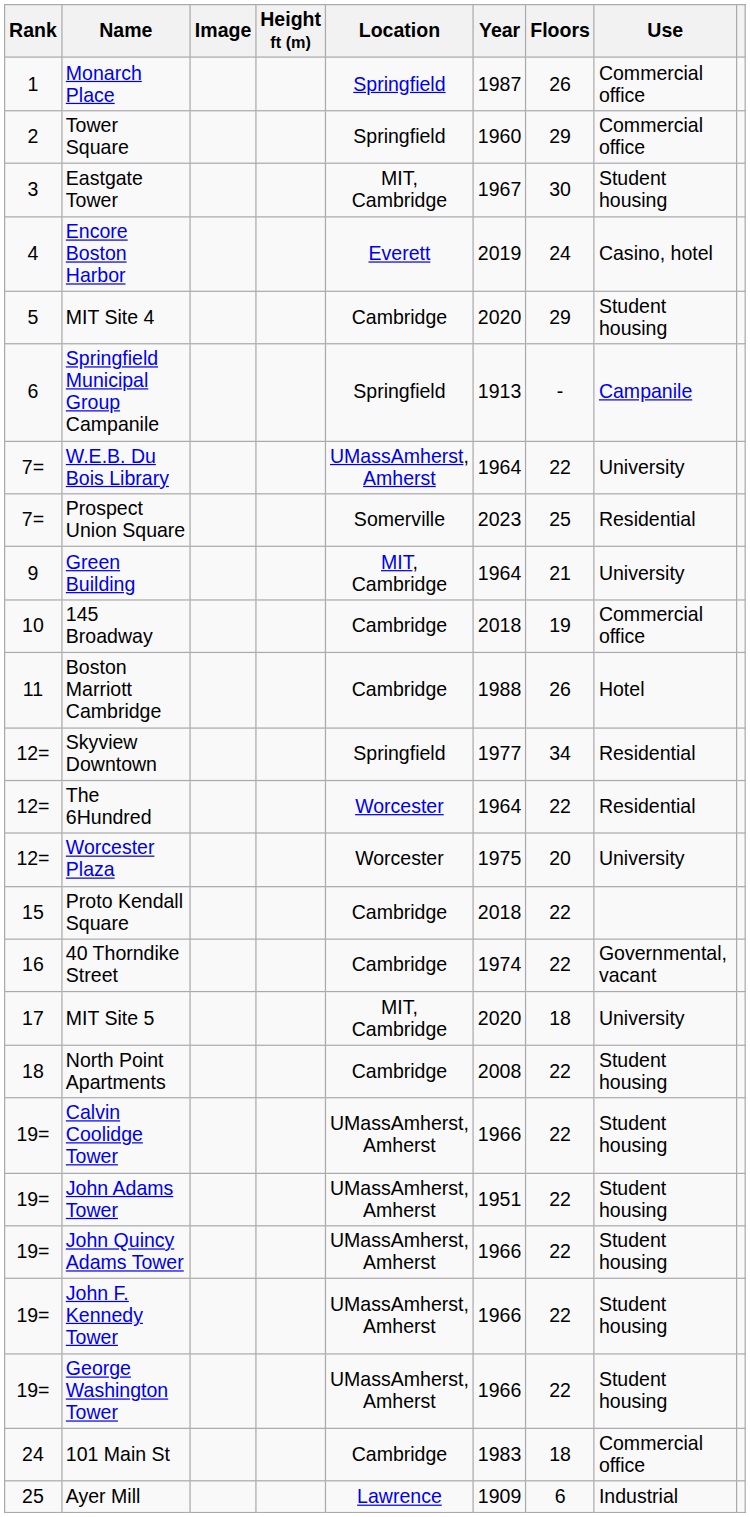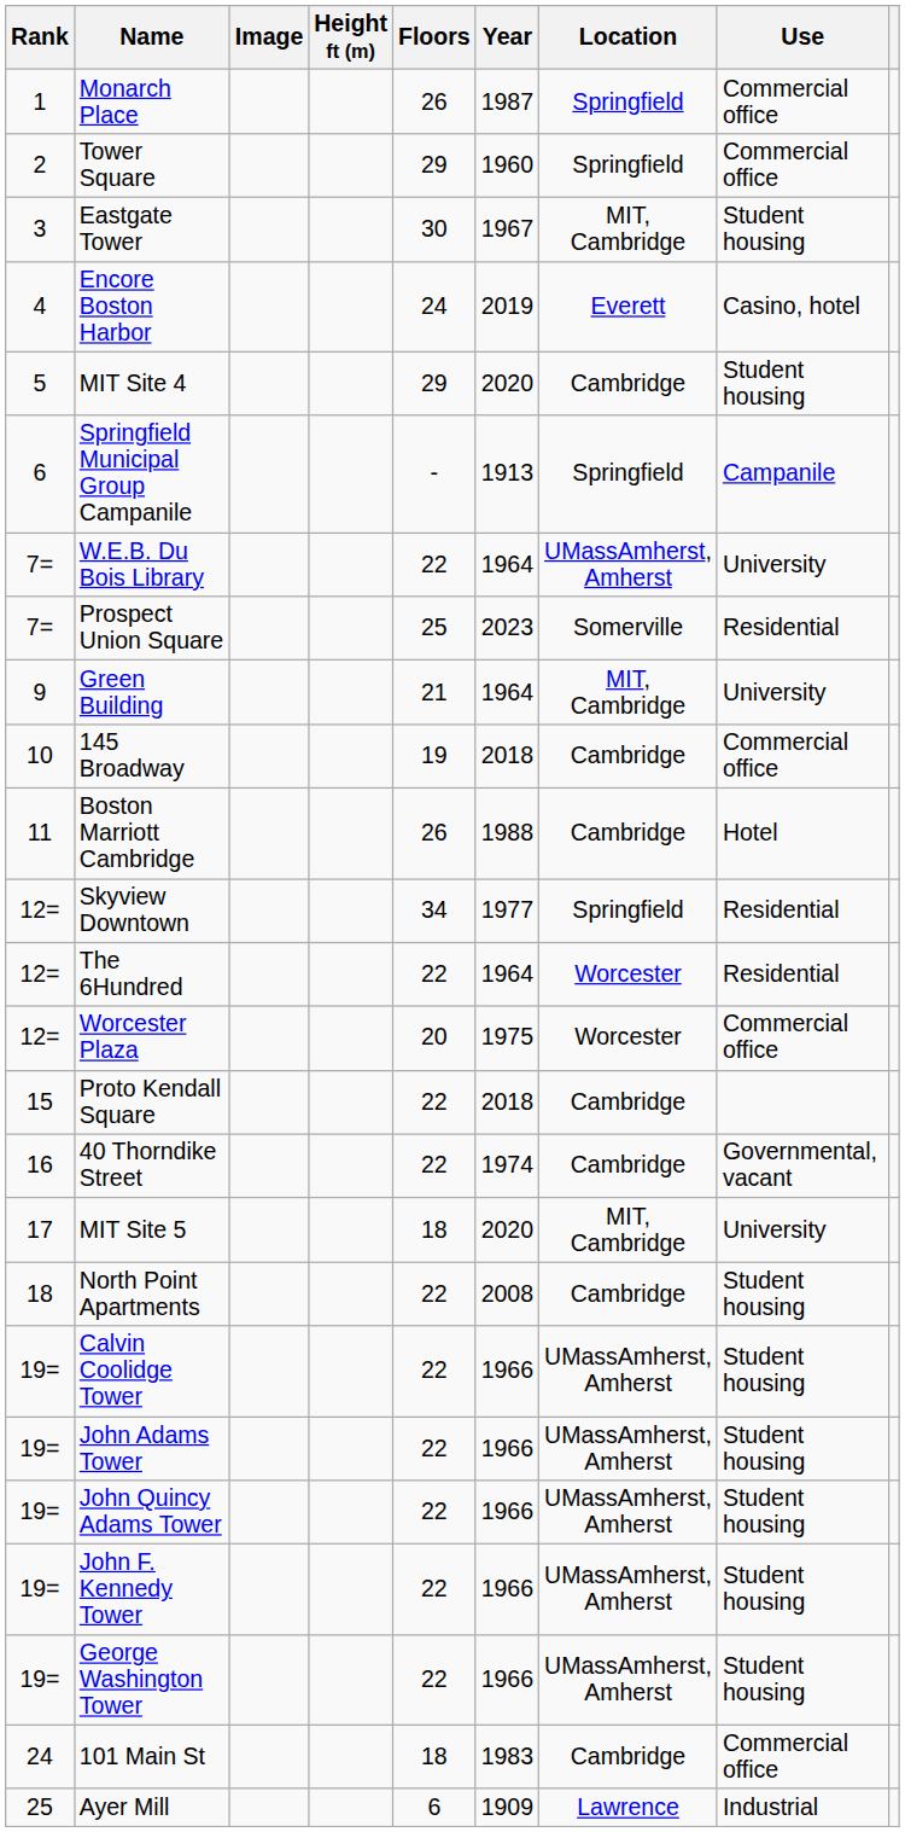columns swapped: Floors <-> Location
Worcester Plaza | Use: University -> Commercial office
John Adams Tower | Year: 1951 -> 1966
